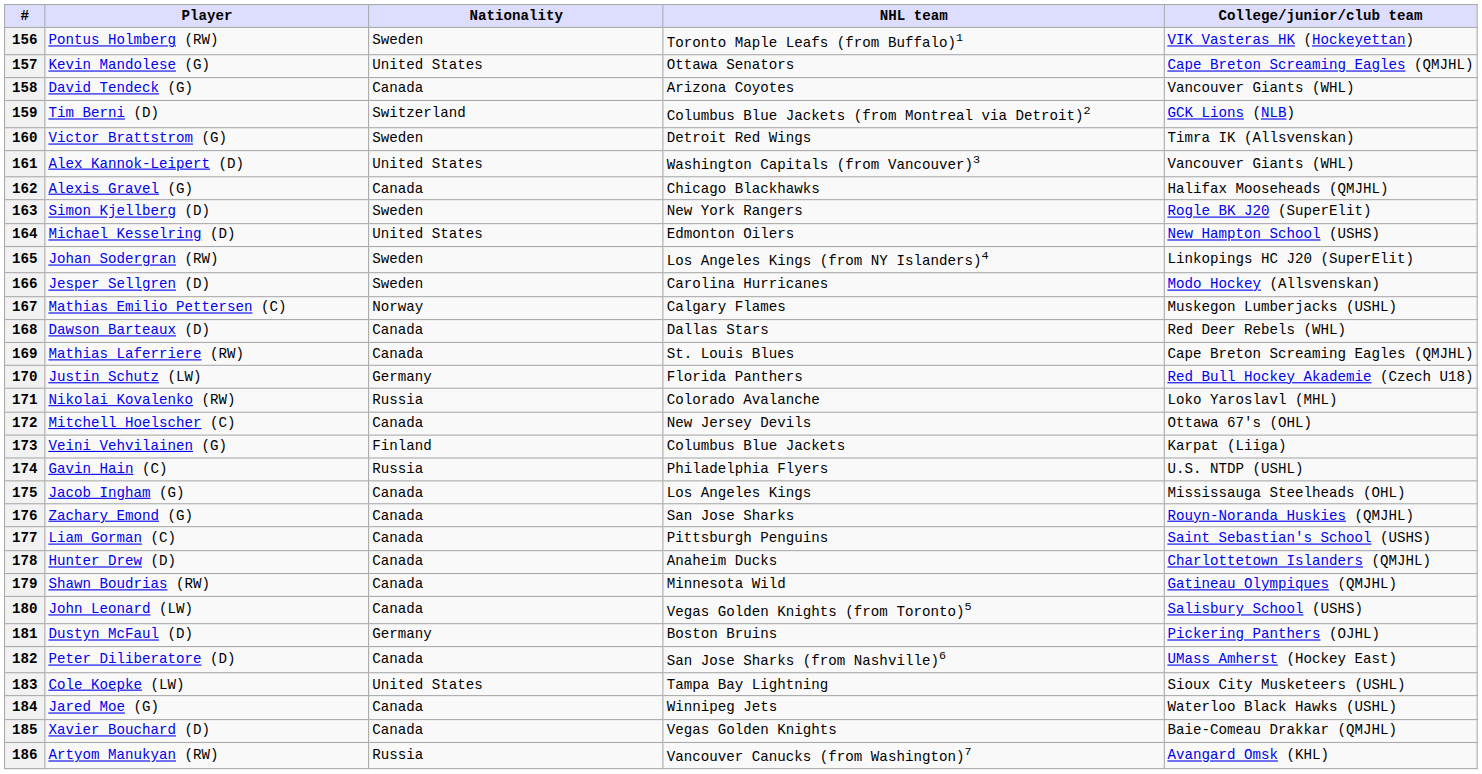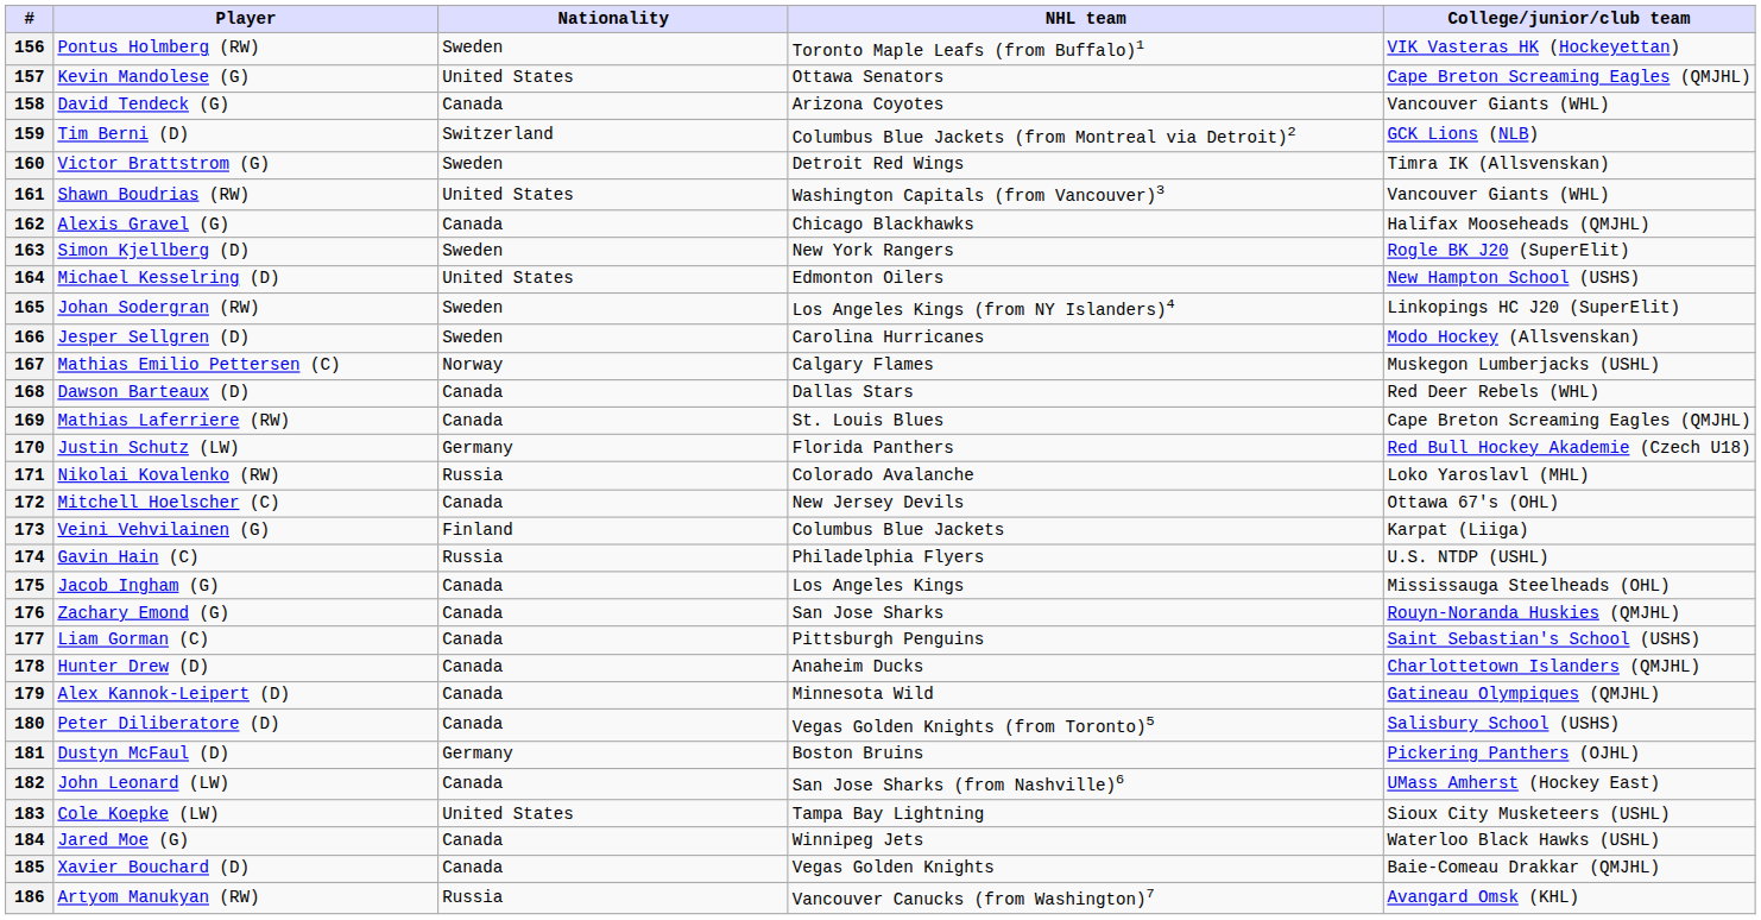161 | Player: Alex Kannok-Leipert (D) -> Shawn Boudrias (RW)
179 | Player: Shawn Boudrias (RW) -> Alex Kannok-Leipert (D)
180 | Player: John Leonard (LW) -> Peter Diliberatore (D)
182 | Player: Peter Diliberatore (D) -> John Leonard (LW)
